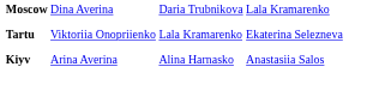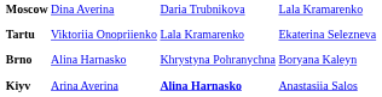+ row: Brno | Alina Harnasko | Khrystyna Pohranychna | Boryana Kaleyn
Kiyv | column 3: normal -> bold
